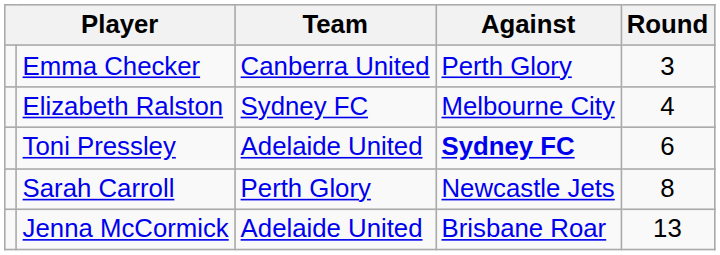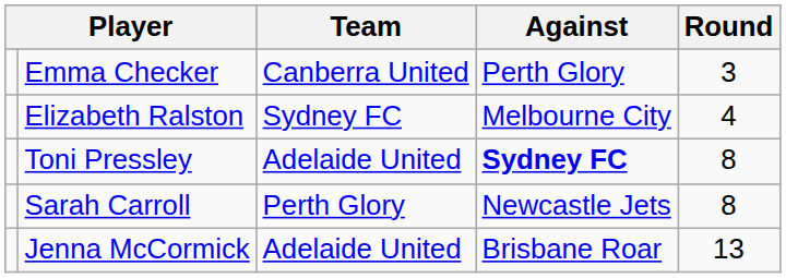Toni Pressley | Round: 6 -> 8
